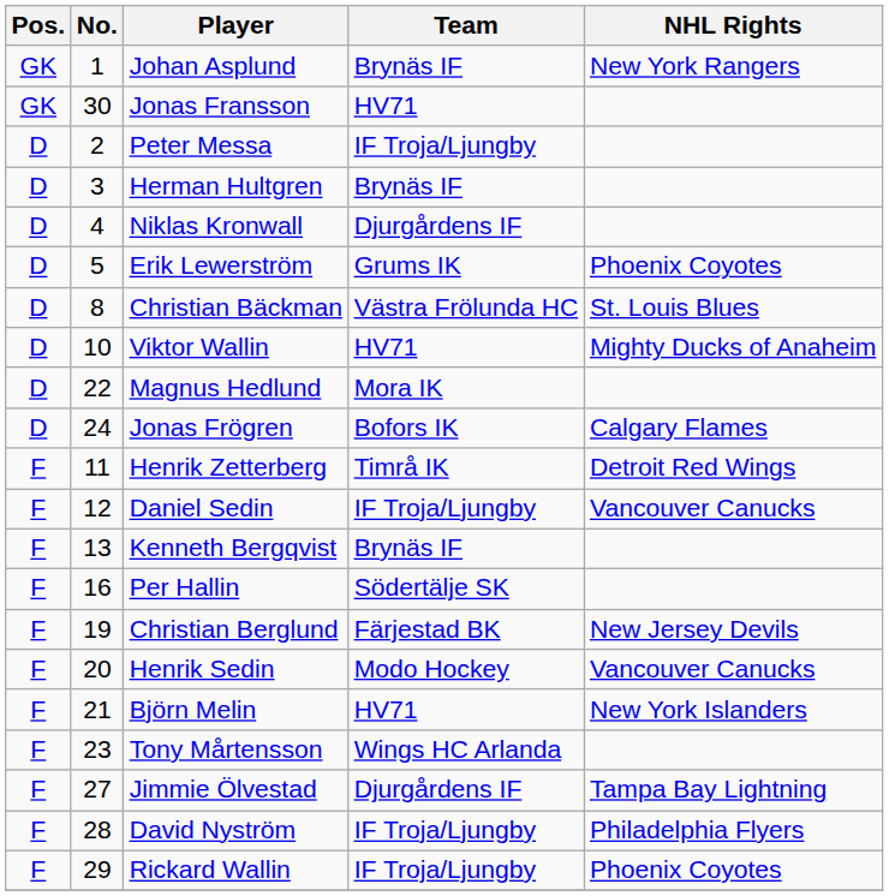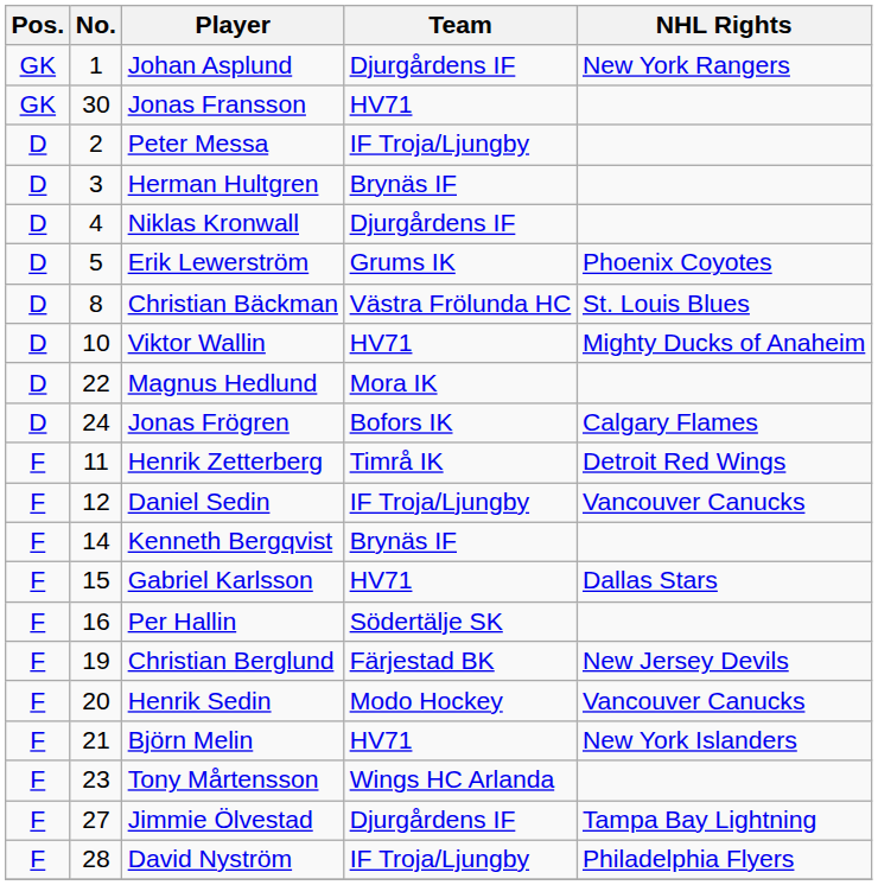Johan Asplund | Team: Brynäs IF -> Djurgårdens IF
Kenneth Bergqvist | No.: 13 -> 14
+ row: F | 15 | Gabriel Karlsson | HV71 | Dallas Stars
- row: F | 29 | Rickard Wallin | IF Troja/Ljungby | Phoenix Coyotes
